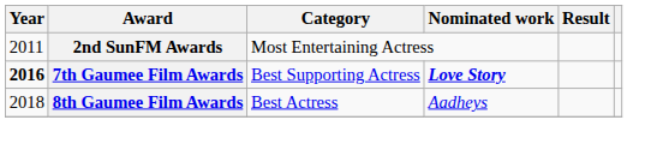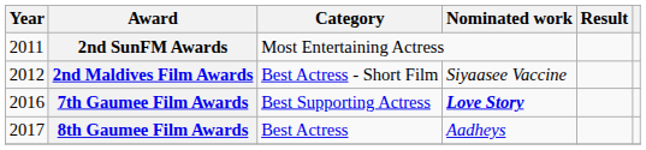+ row: 2012 | 2nd Maldives Film Awards | Best Actress - Short Film | Siyaasee Vaccine
7th Gaumee Film Awards | Year: bold -> normal
8th Gaumee Film Awards | Year: 2018 -> 2017
